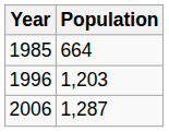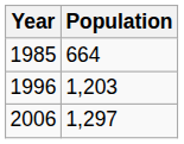2006 | Population: 1,287 -> 1,297
